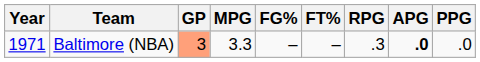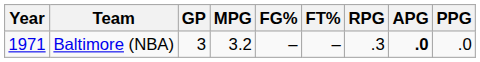Baltimore (NBA) | GP: lightsalmon background -> no background
Baltimore (NBA) | MPG: 3.3 -> 3.2
